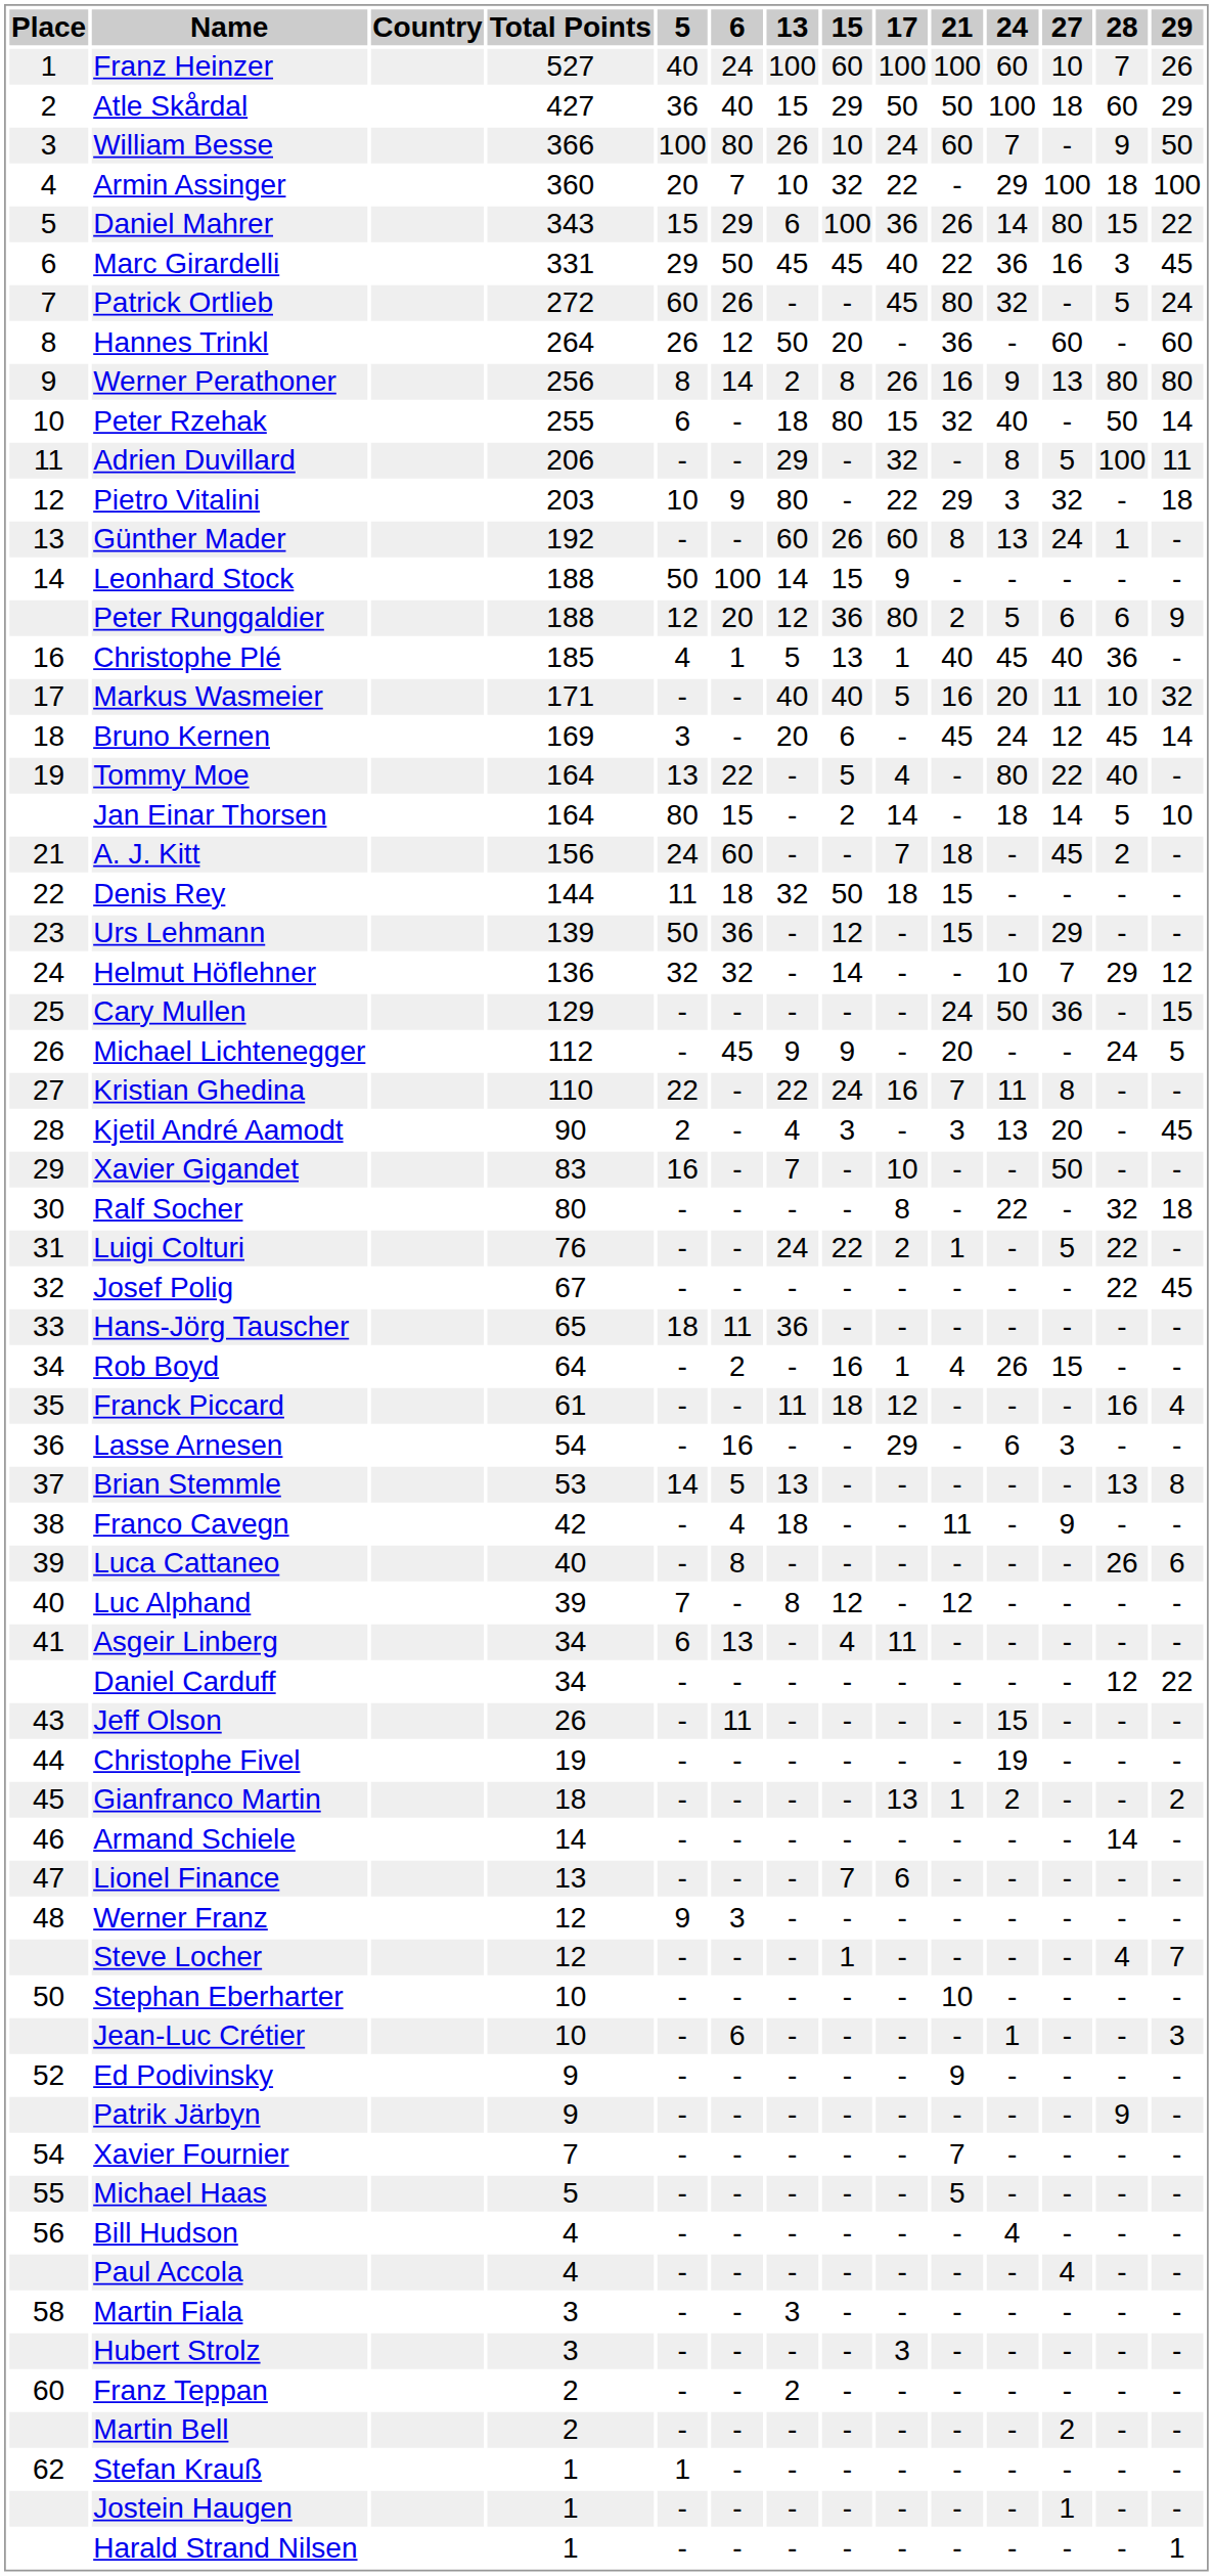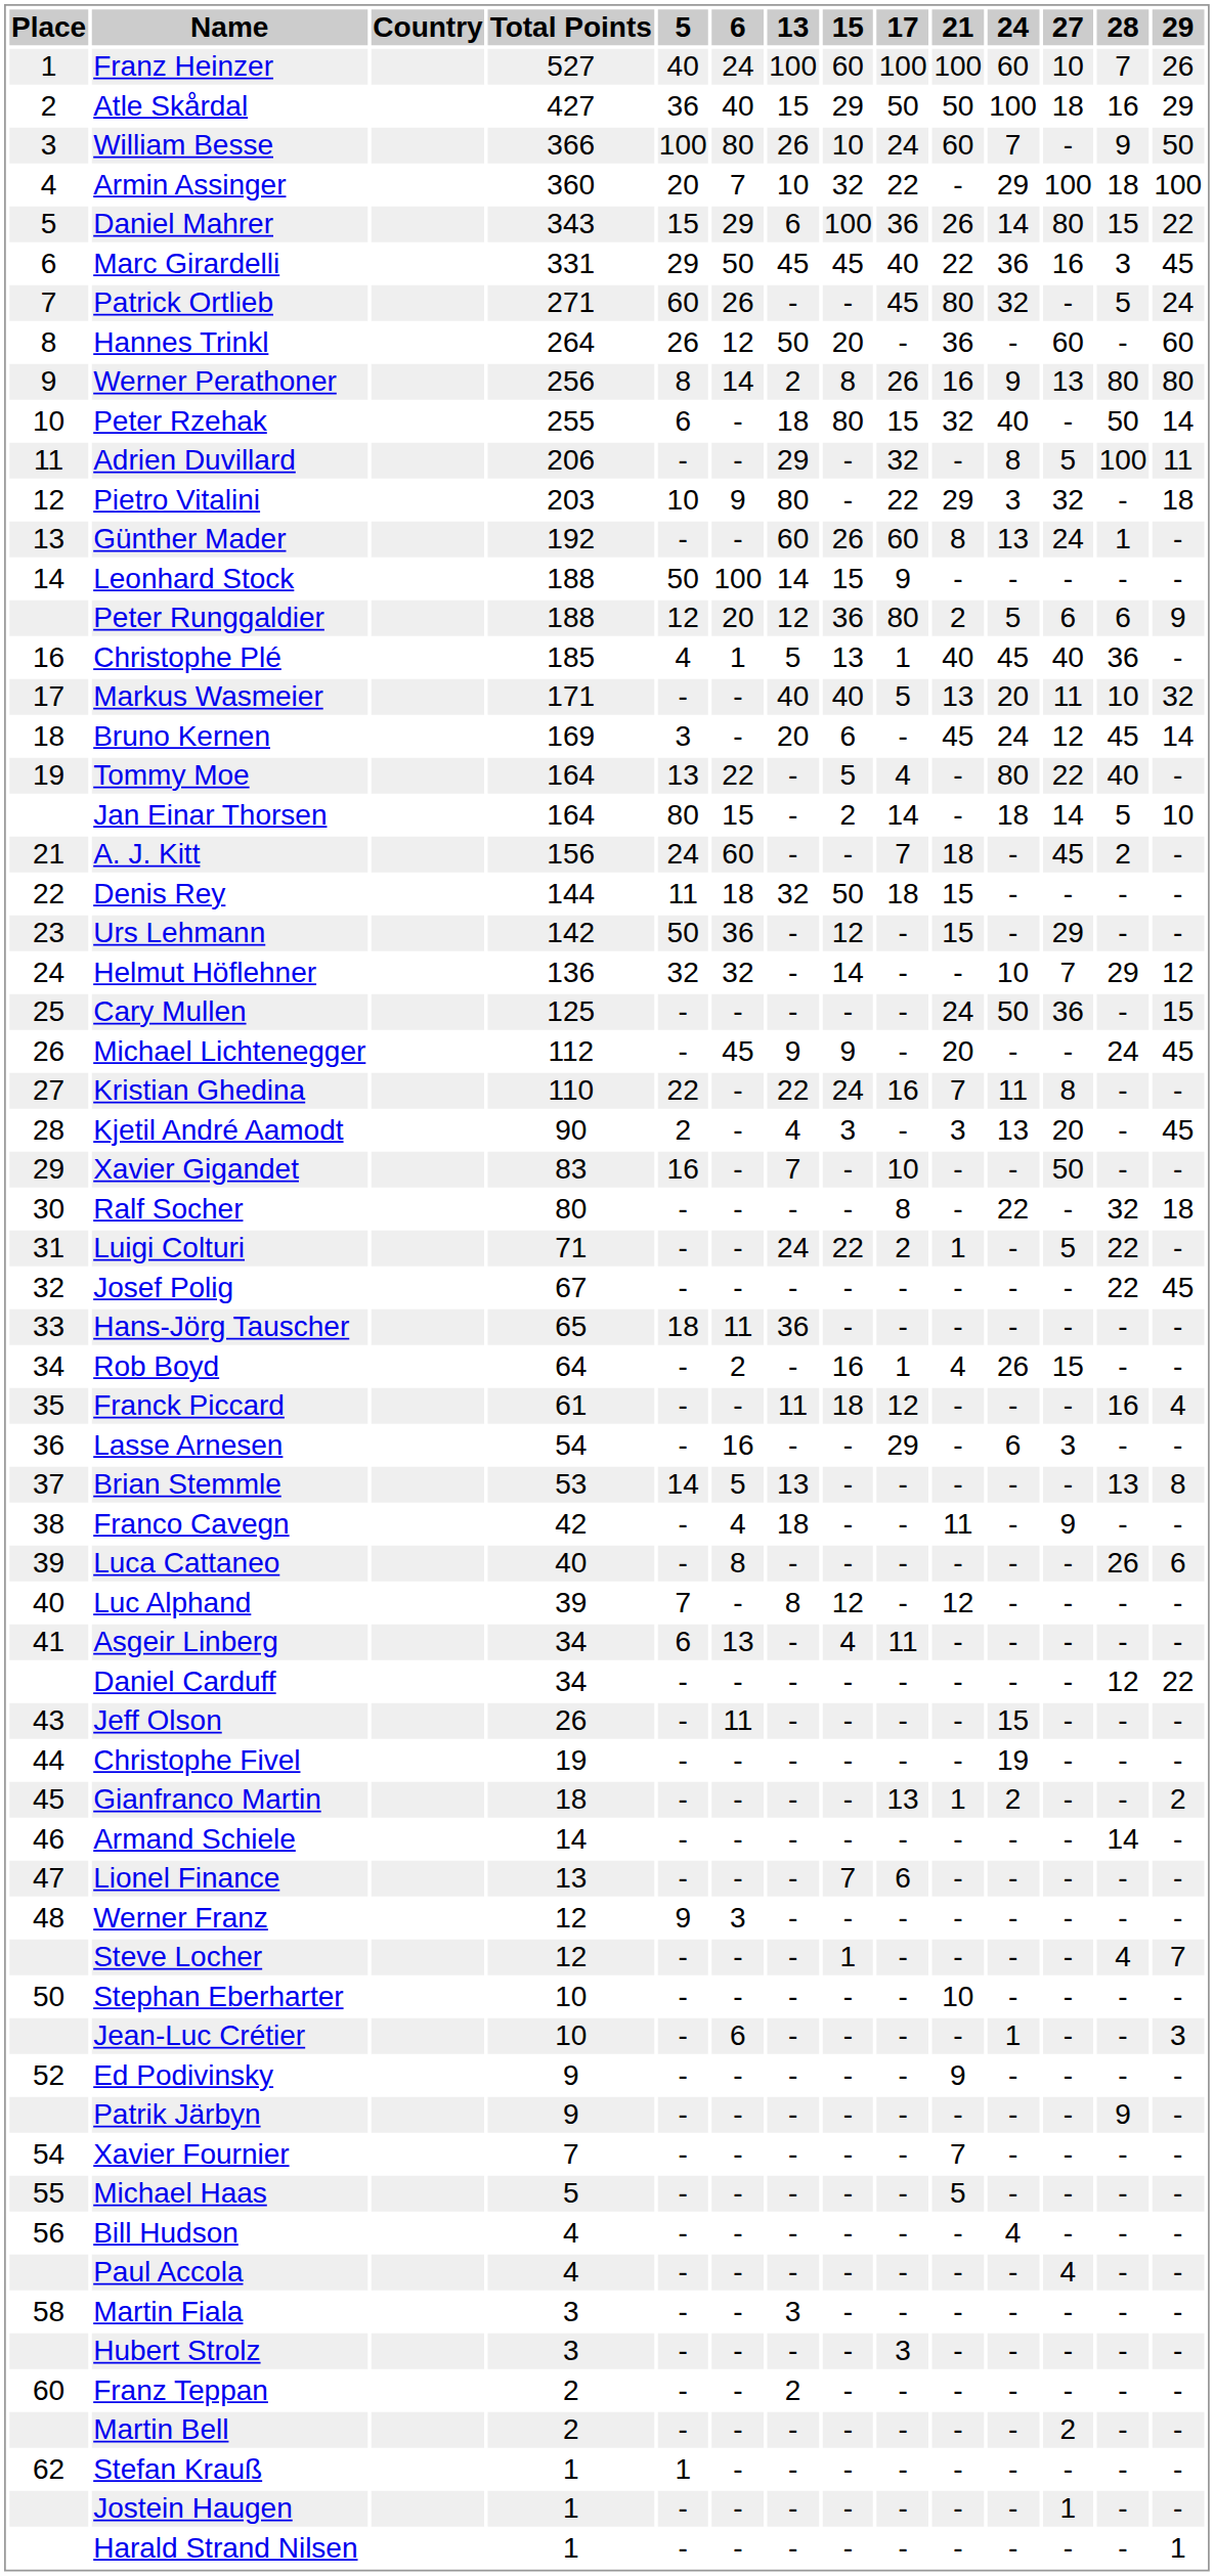Atle Skårdal | 28: 60 -> 16
Patrick Ortlieb | Total Points: 272 -> 271
Markus Wasmeier | 21: 16 -> 13
Urs Lehmann | Total Points: 139 -> 142
Cary Mullen | Total Points: 129 -> 125
Michael Lichtenegger | 29: 5 -> 45
Luigi Colturi | Total Points: 76 -> 71
